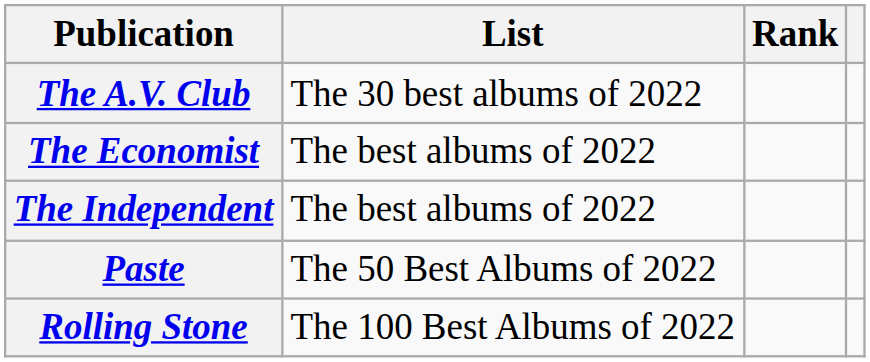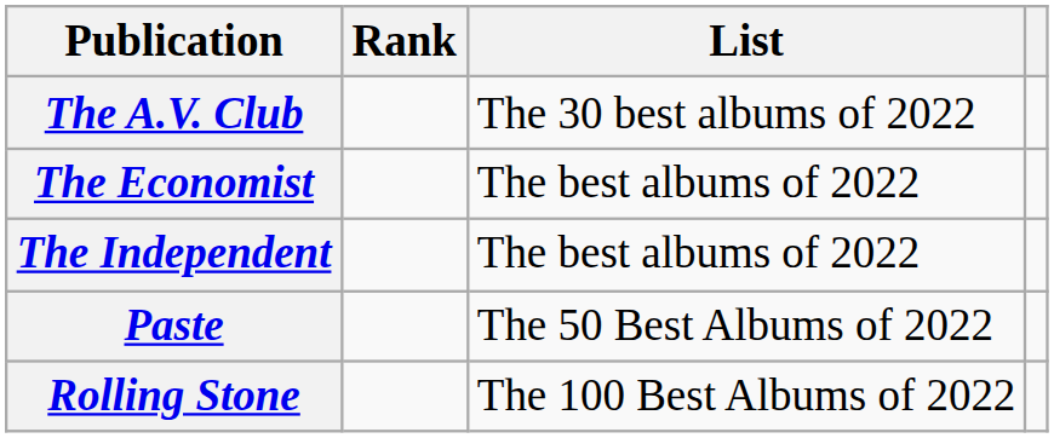columns swapped: List <-> Rank
